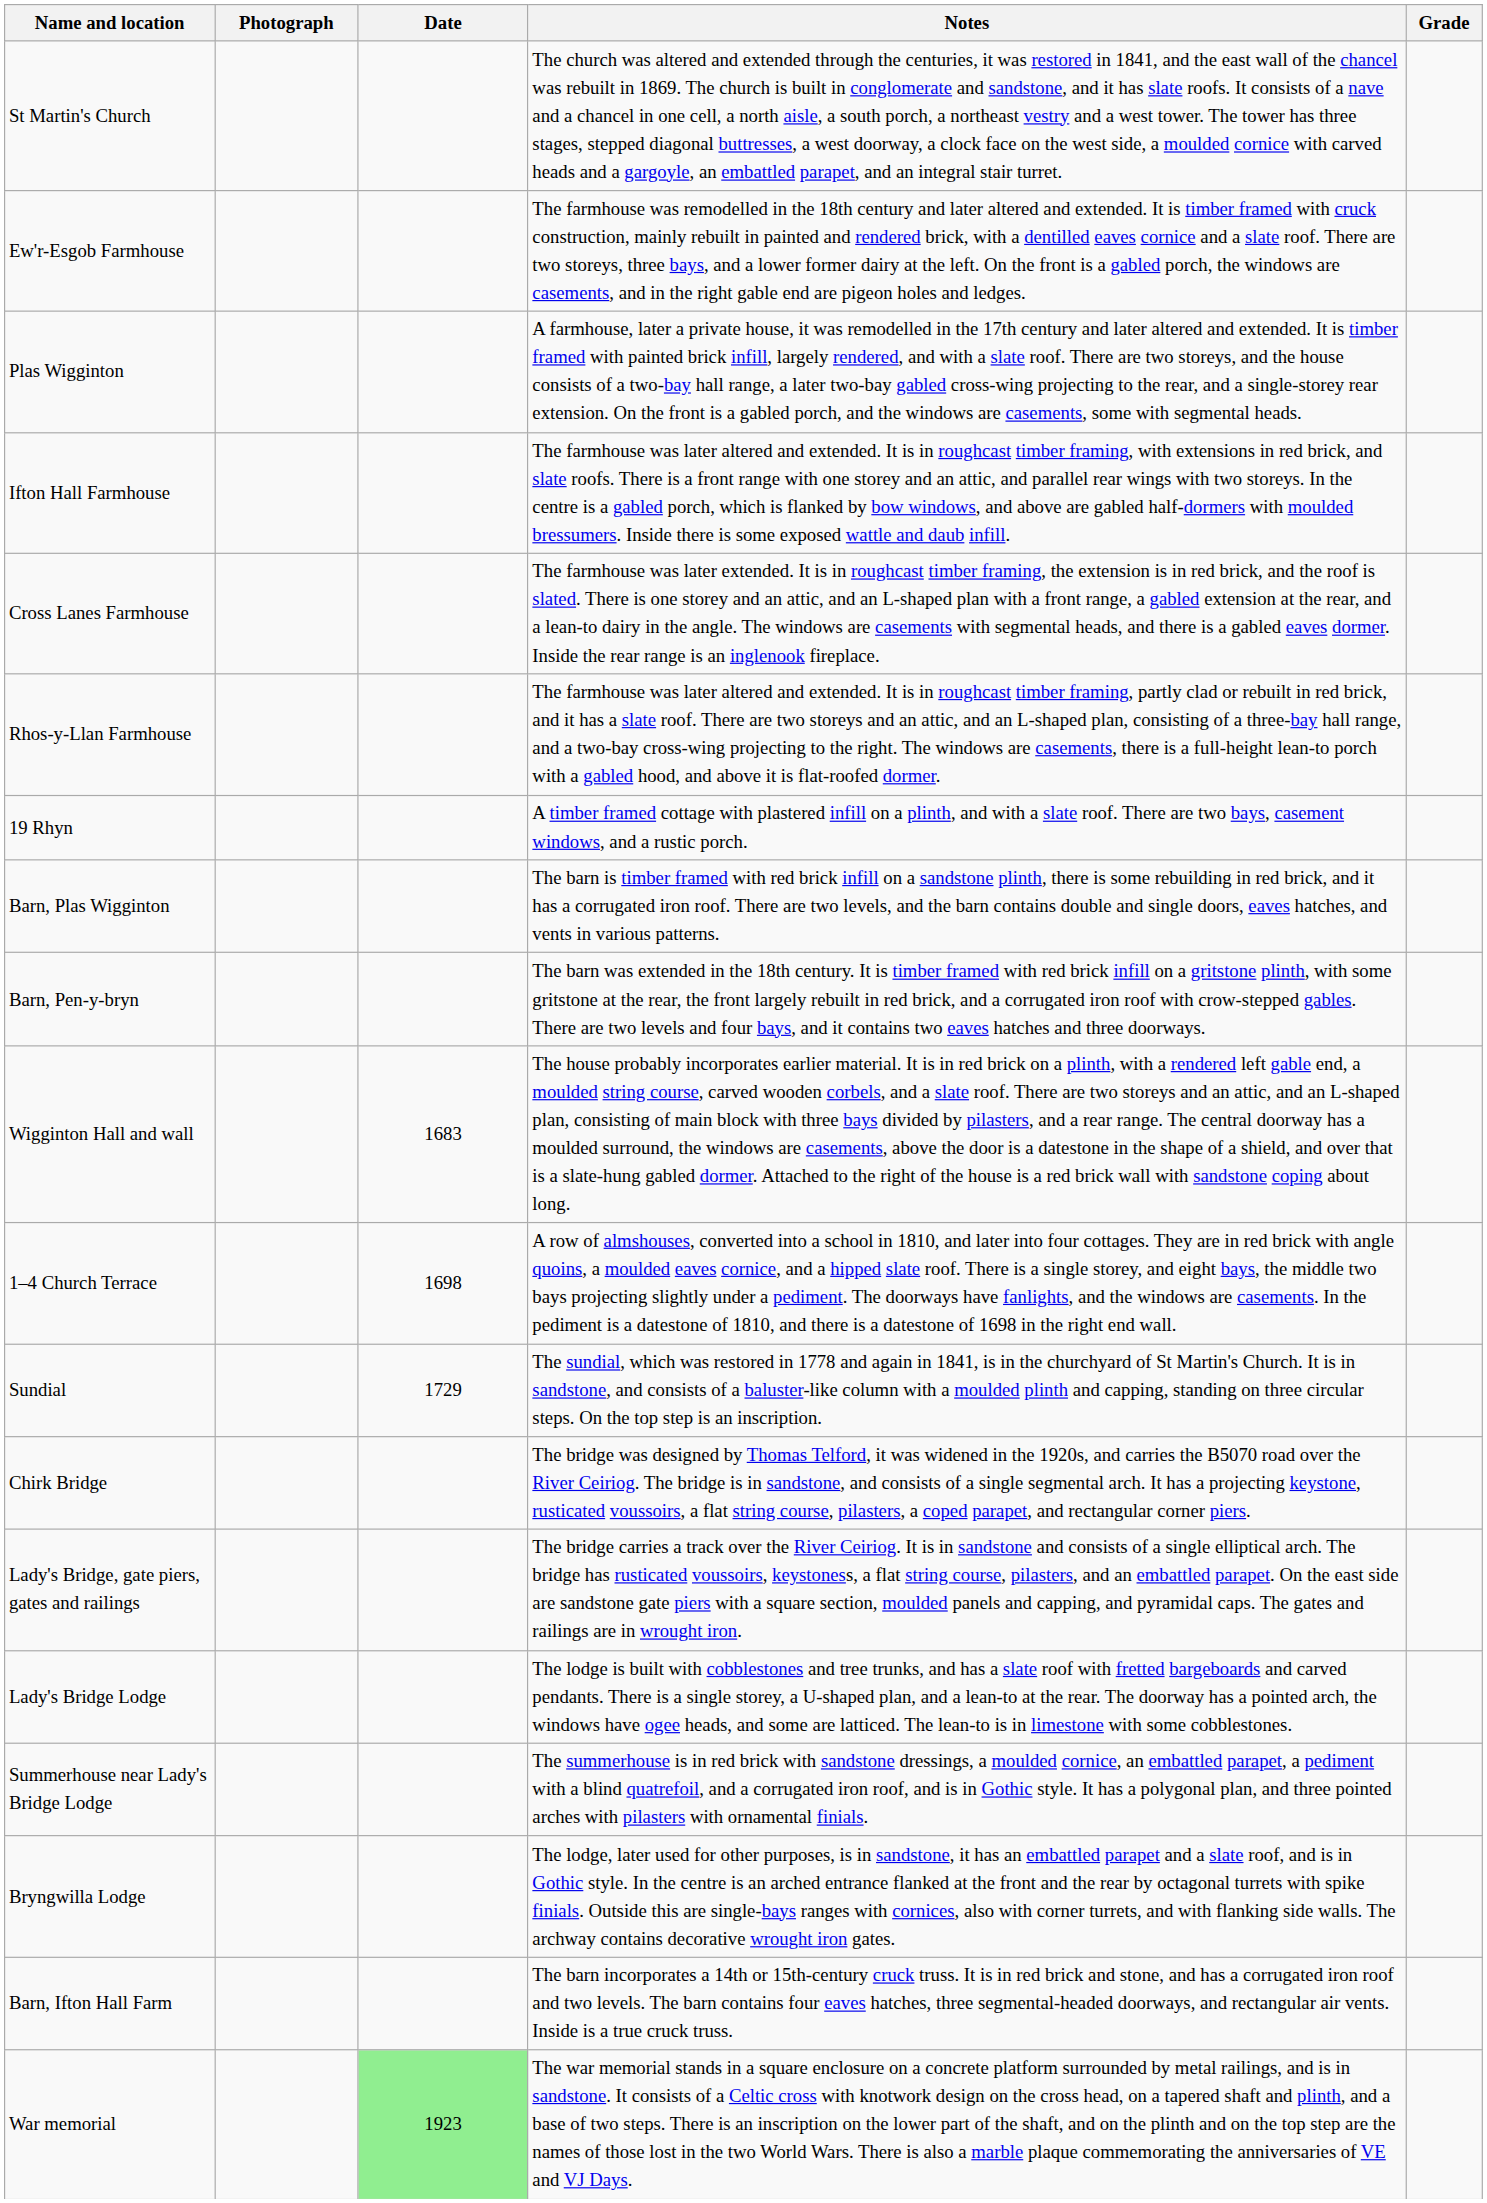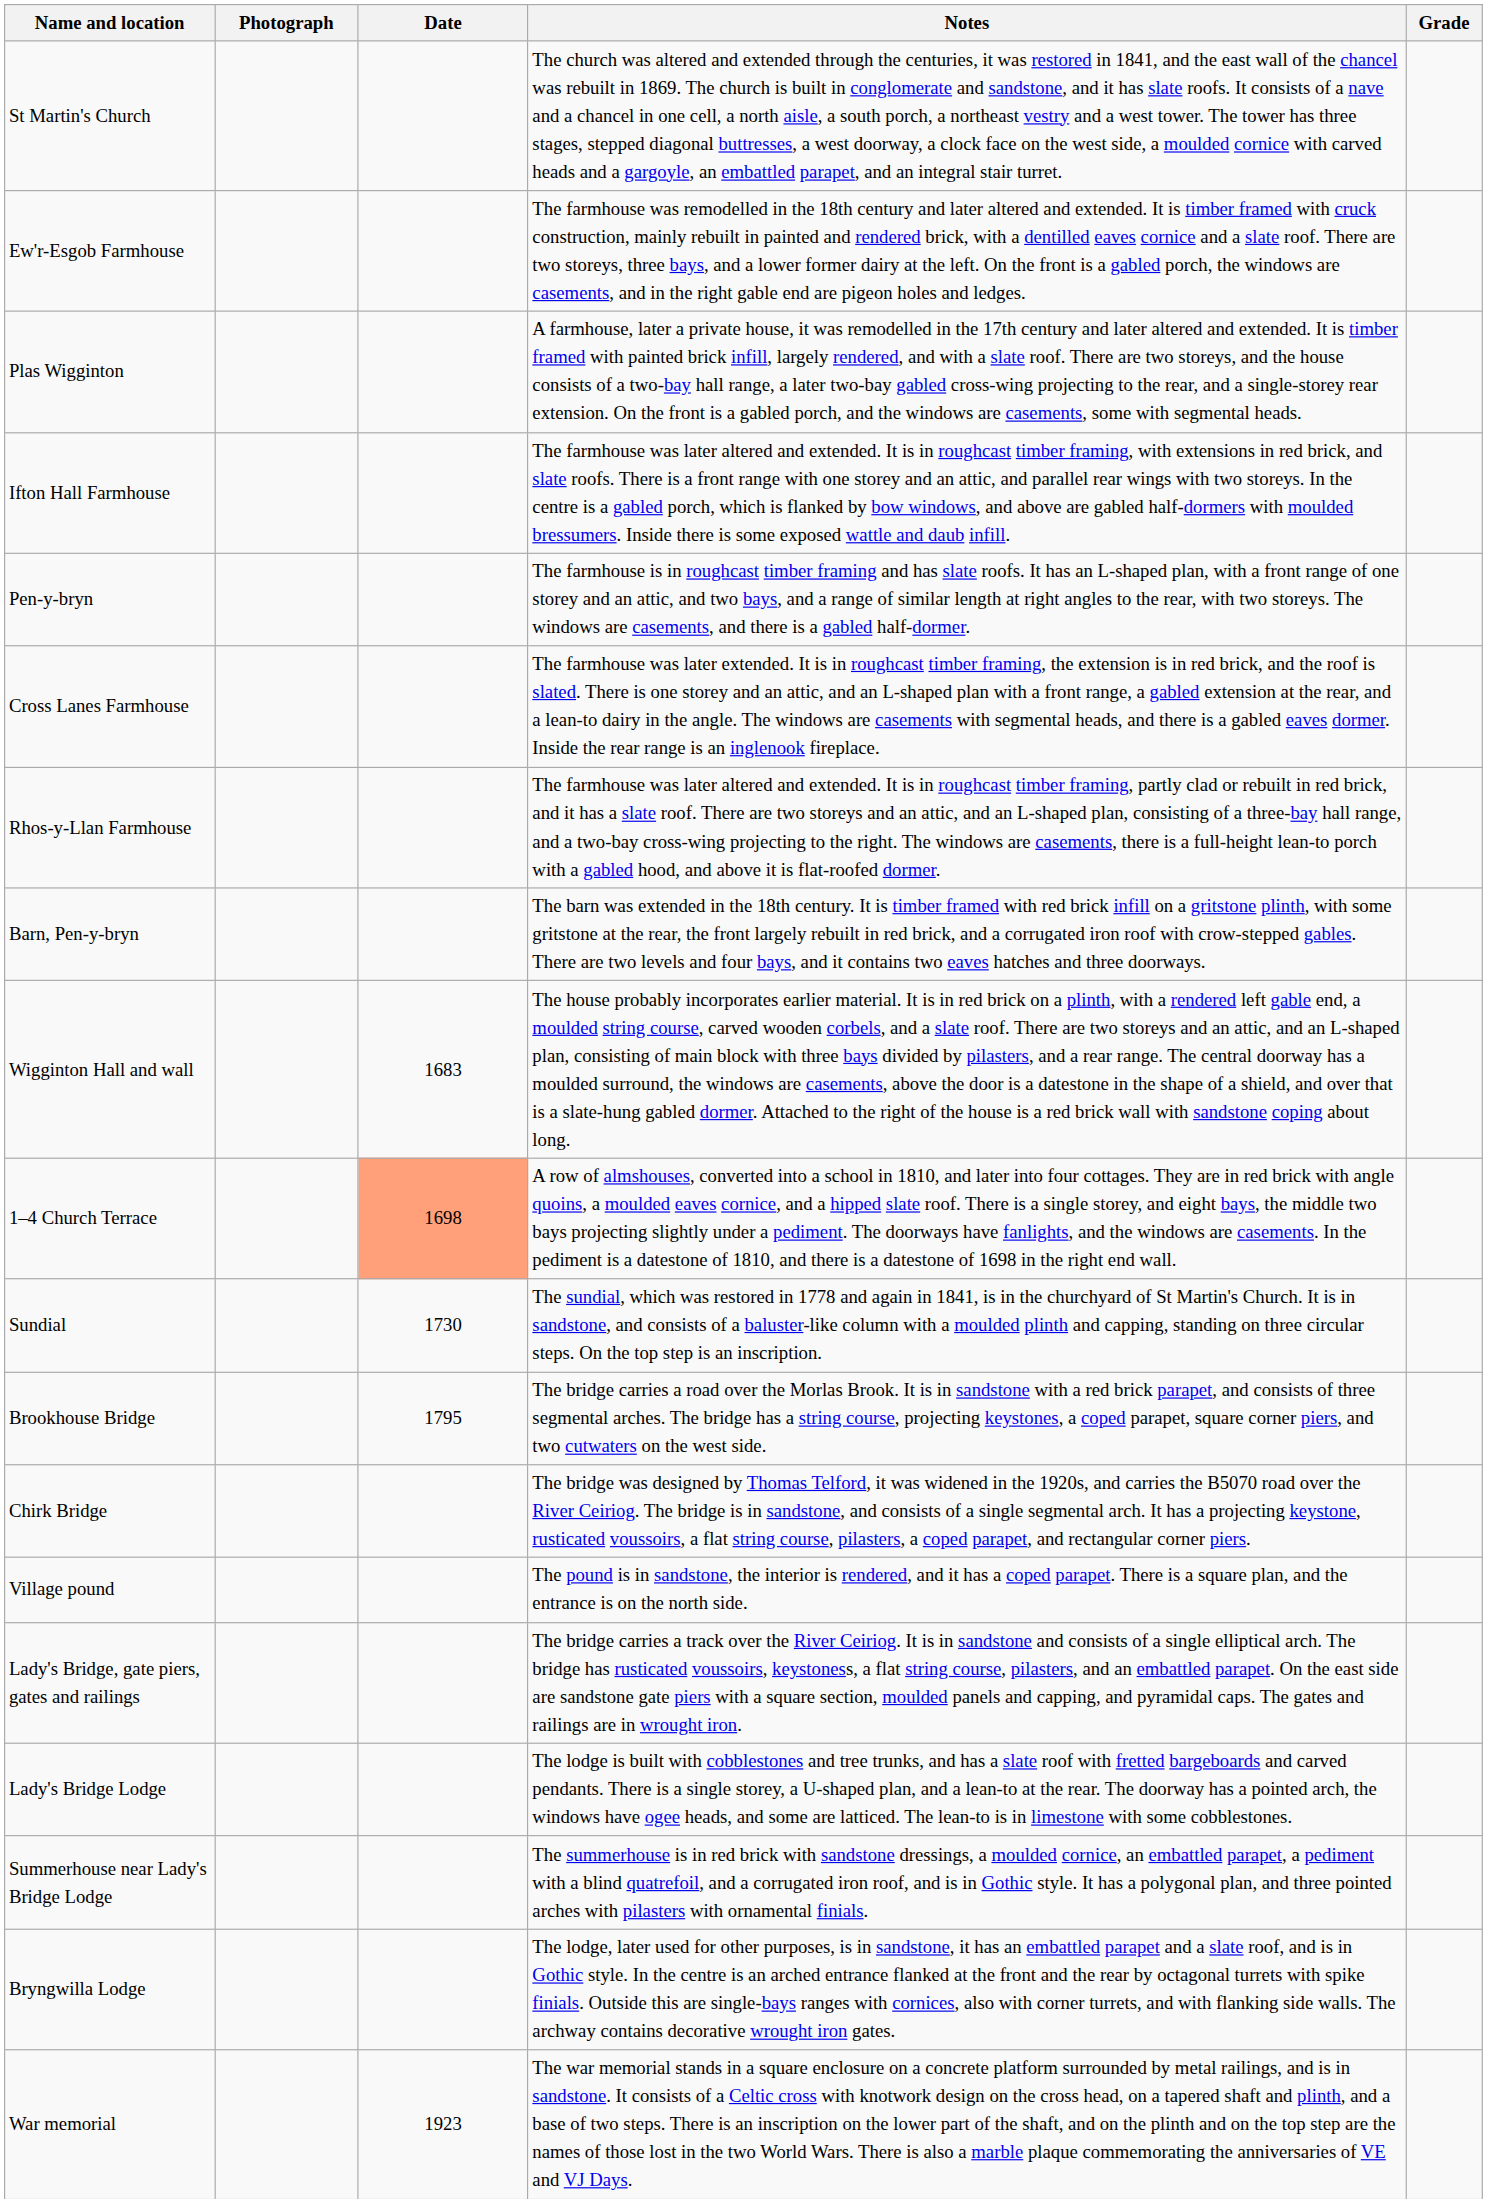+ row: Pen-y-bryn | The farmhouse is in roughcast timber framing and has slate roofs. It has an L-shaped plan, with a front range of one storey and an attic, and two bays, and a range of similar length at right angles to the rear, with two storeys. The windows are casements, and there is a gabled half-dormer.
- row: 19 Rhyn | A timber framed cottage with plastered infill on a plinth, and with a slate roof. There are two bays, casement windows, and a rustic porch.
- row: Barn, Plas Wigginton | The barn is timber framed with red brick infill on a sandstone plinth, there is some rebuilding in red brick, and it has a corrugated iron roof. There are two levels, and the barn contains double and single doors, eaves hatches, and vents in various patterns.
1–4 Church Terrace | Date: no background -> lightsalmon background
Sundial | Date: 1729 -> 1730
+ row: Brookhouse Bridge | 1795 | The bridge carries a road over the Morlas Brook. It is in sandstone with a red brick parapet, and consists of three segmental arches. The bridge has a string course, projecting keystones, a coped parapet, square corner piers, and two cutwaters on the west side.
+ row: Village pound | The pound is in sandstone, the interior is rendered, and it has a coped parapet. There is a square plan, and the entrance is on the north side.
- row: Barn, Ifton Hall Farm | The barn incorporates a 14th or 15th-century cruck truss. It is in red brick and stone, and has a corrugated iron roof and two levels. The barn contains four eaves hatches, three segmental-headed doorways, and rectangular air vents. Inside is a true cruck truss.
War memorial | Date: lightgreen background -> no background
